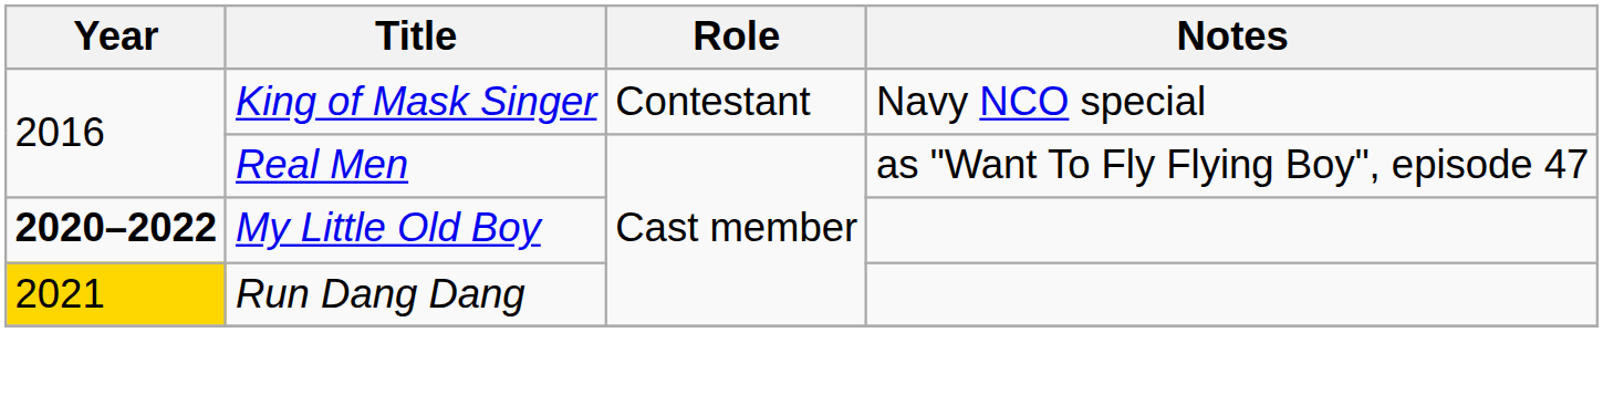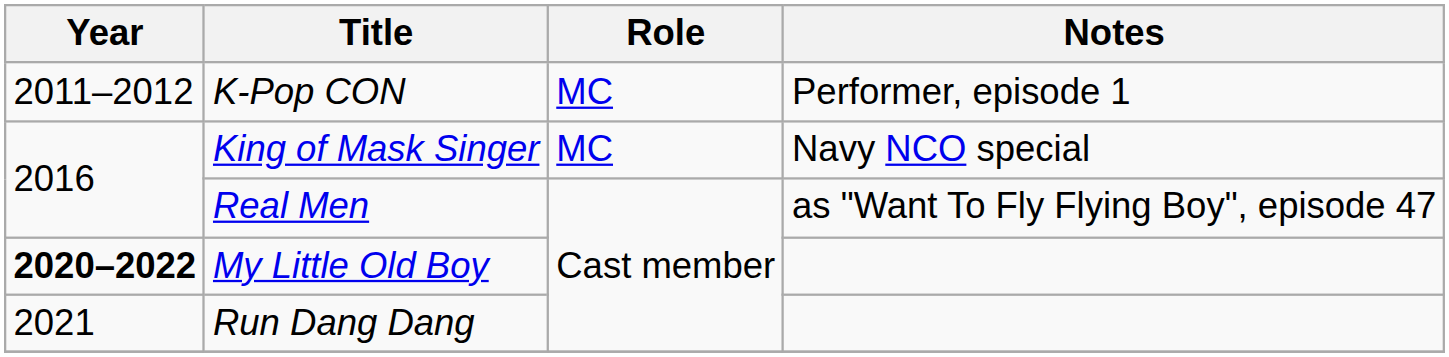+ row: 2011–2012 | K-Pop CON | MC | Performer, episode 1
King of Mask Singer | Role: Contestant -> MC
Run Dang Dang | Year: gold background -> no background
